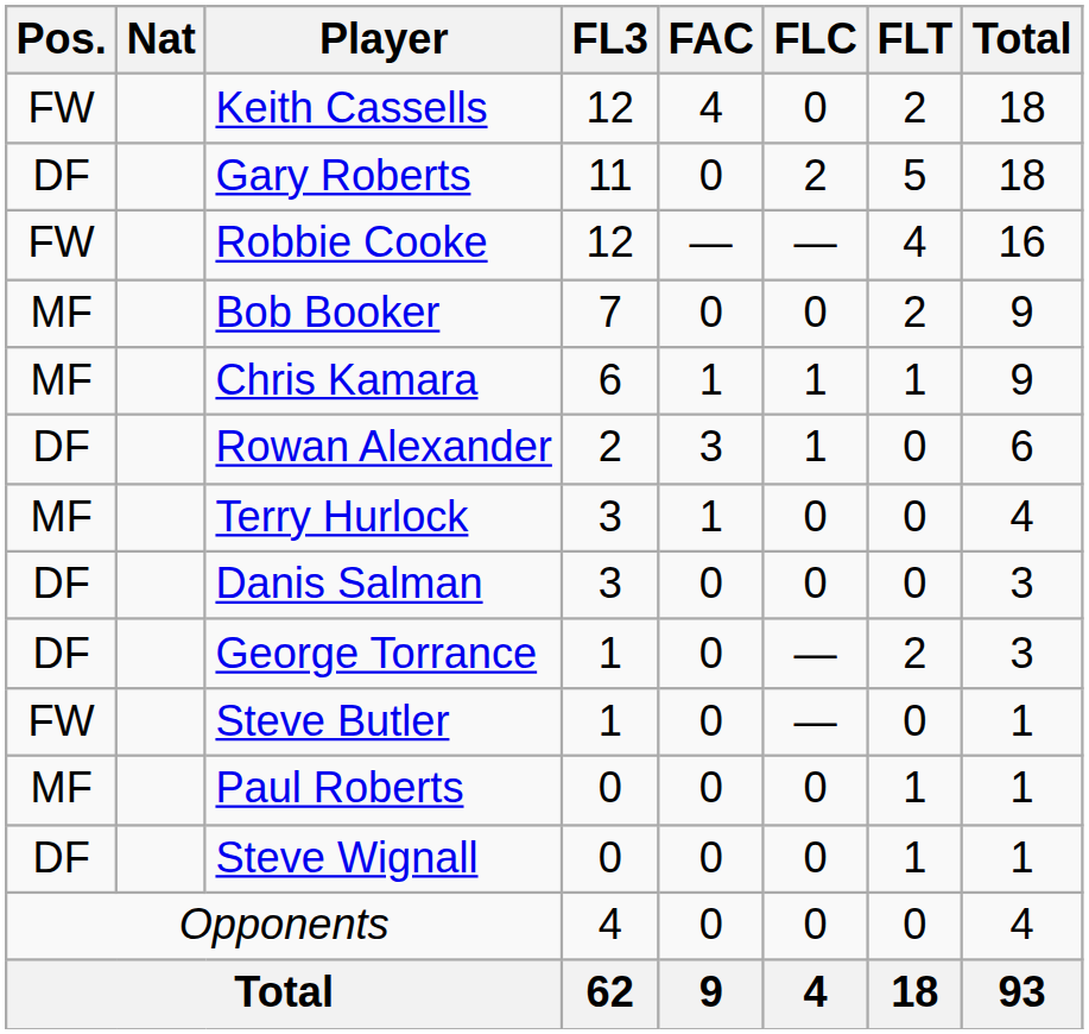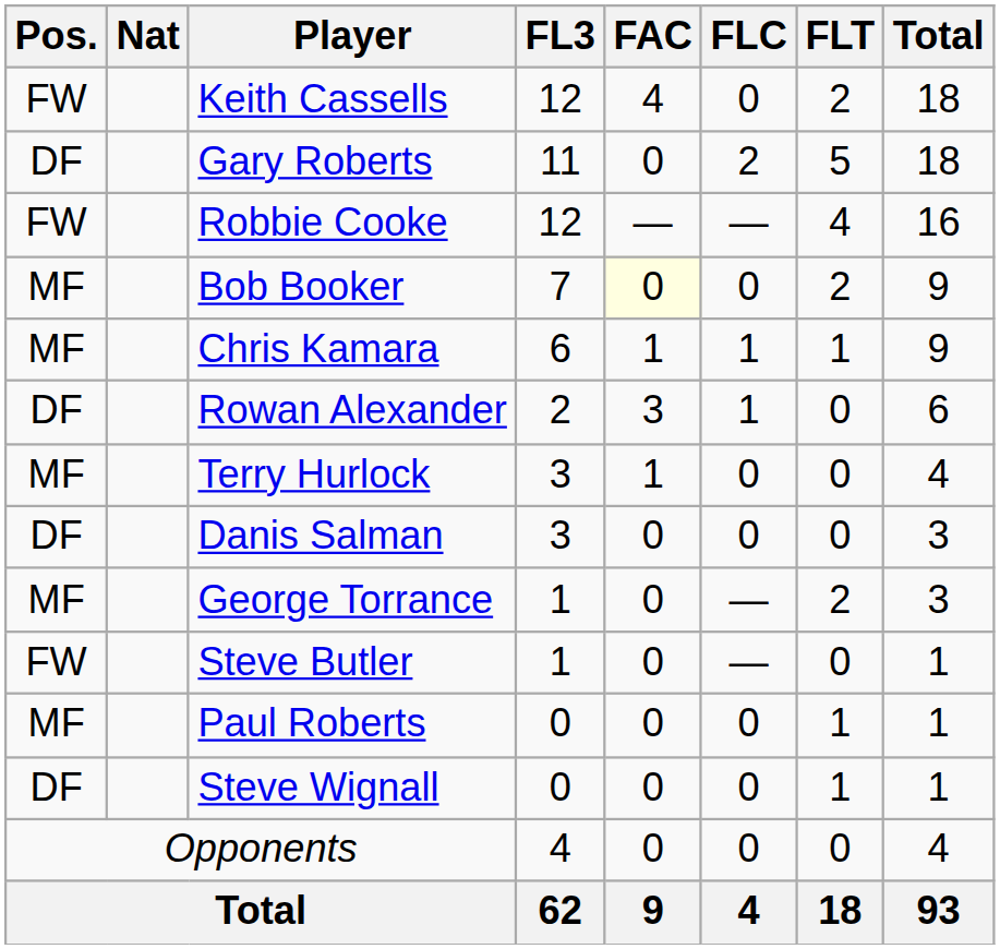Bob Booker | FAC: no background -> lightyellow background
George Torrance | Pos.: DF -> MF
